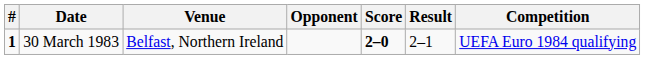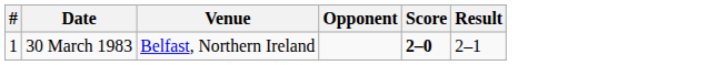- column: Competition | UEFA Euro 1984 qualifying
30 March 1983 | #: bold -> normal
